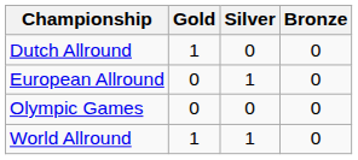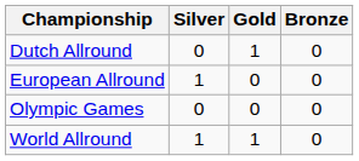columns swapped: Gold <-> Silver
